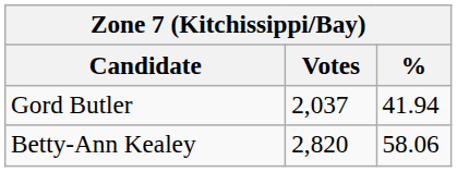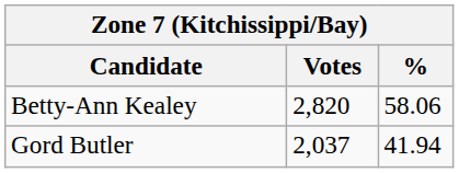rows swapped: Betty-Ann Kealey <-> Gord Butler
